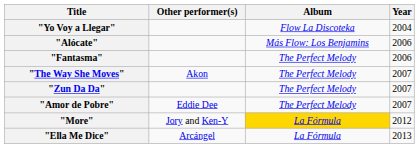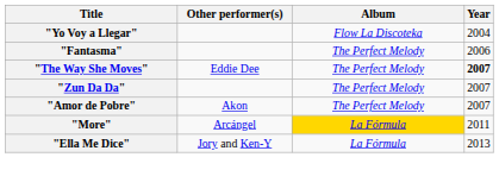- row: "Alócate" | Más Flow: Los Benjamins | 2006
"The Way She Moves" | Other performer(s): Akon -> Eddie Dee
"The Way She Moves" | Year: normal -> bold
"Amor de Pobre" | Other performer(s): Eddie Dee -> Akon
"More" | Other performer(s): Jory and Ken-Y -> Arcángel
"More" | Year: 2012 -> 2011
"Ella Me Dice" | Other performer(s): Arcángel -> Jory and Ken-Y
